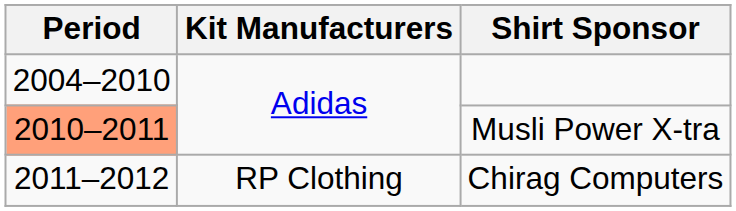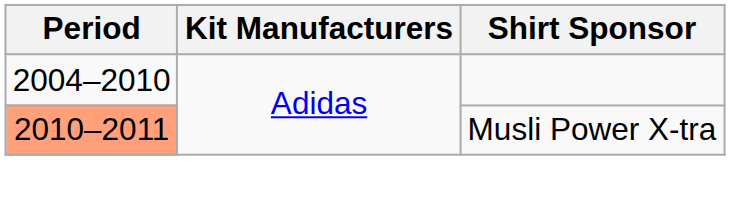- row: 2011–2012 | RP Clothing | Chirag Computers
